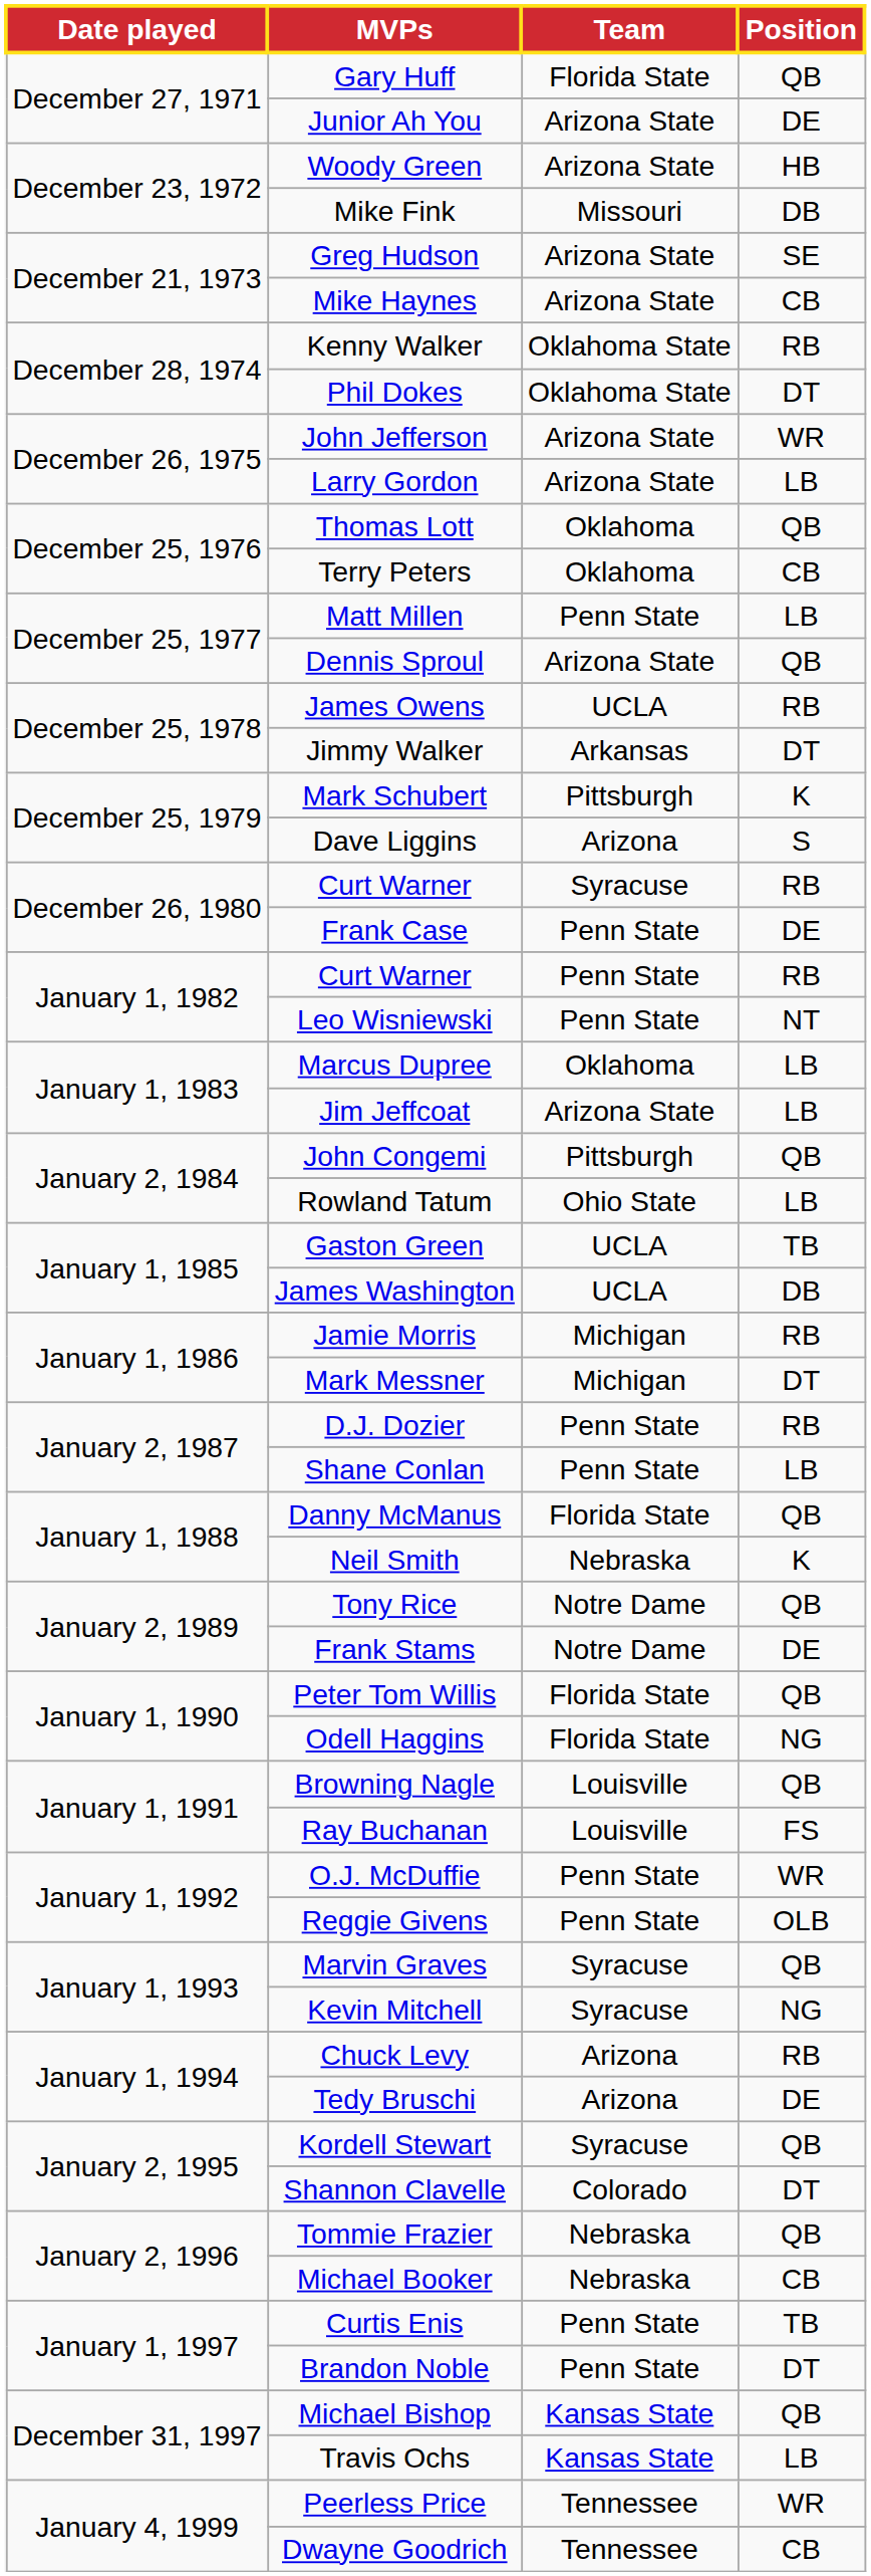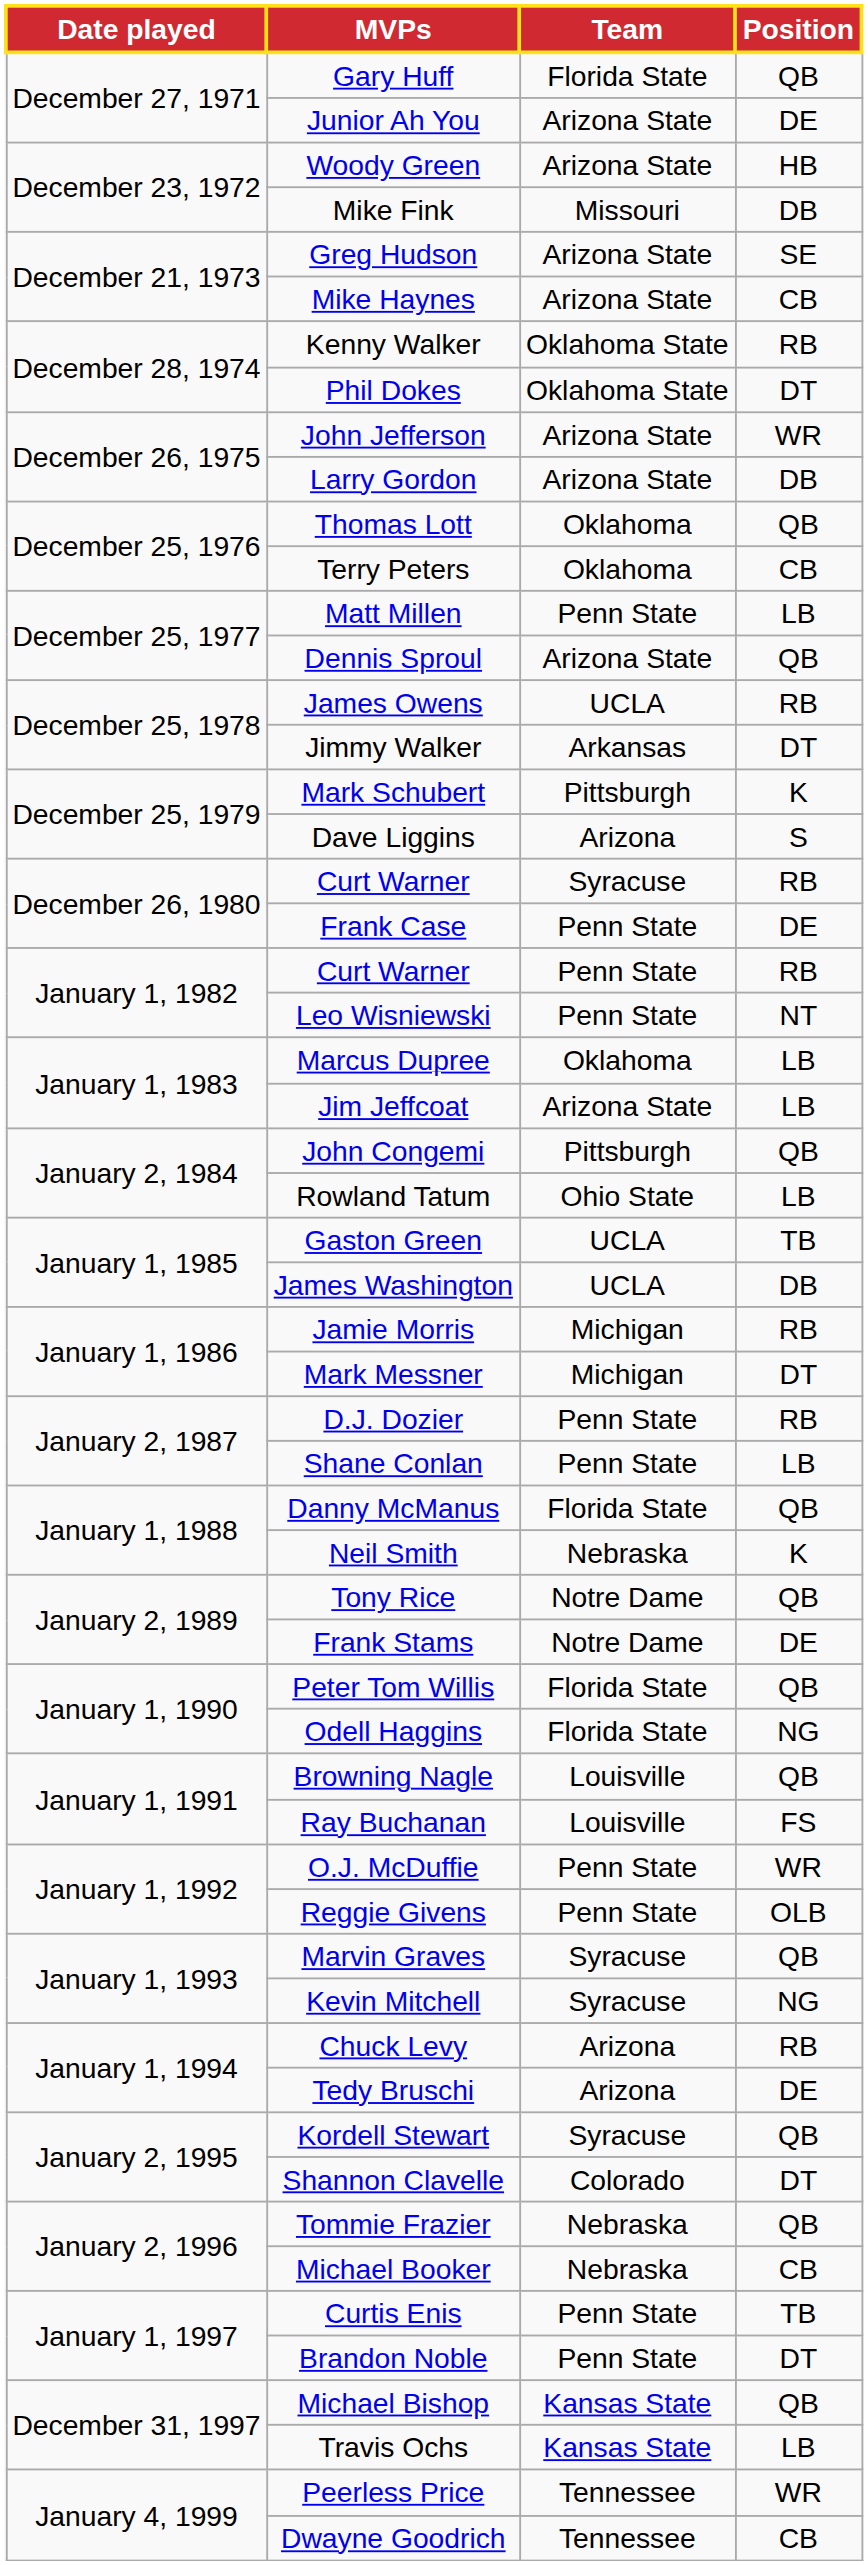Larry Gordon | Position: LB -> DB
